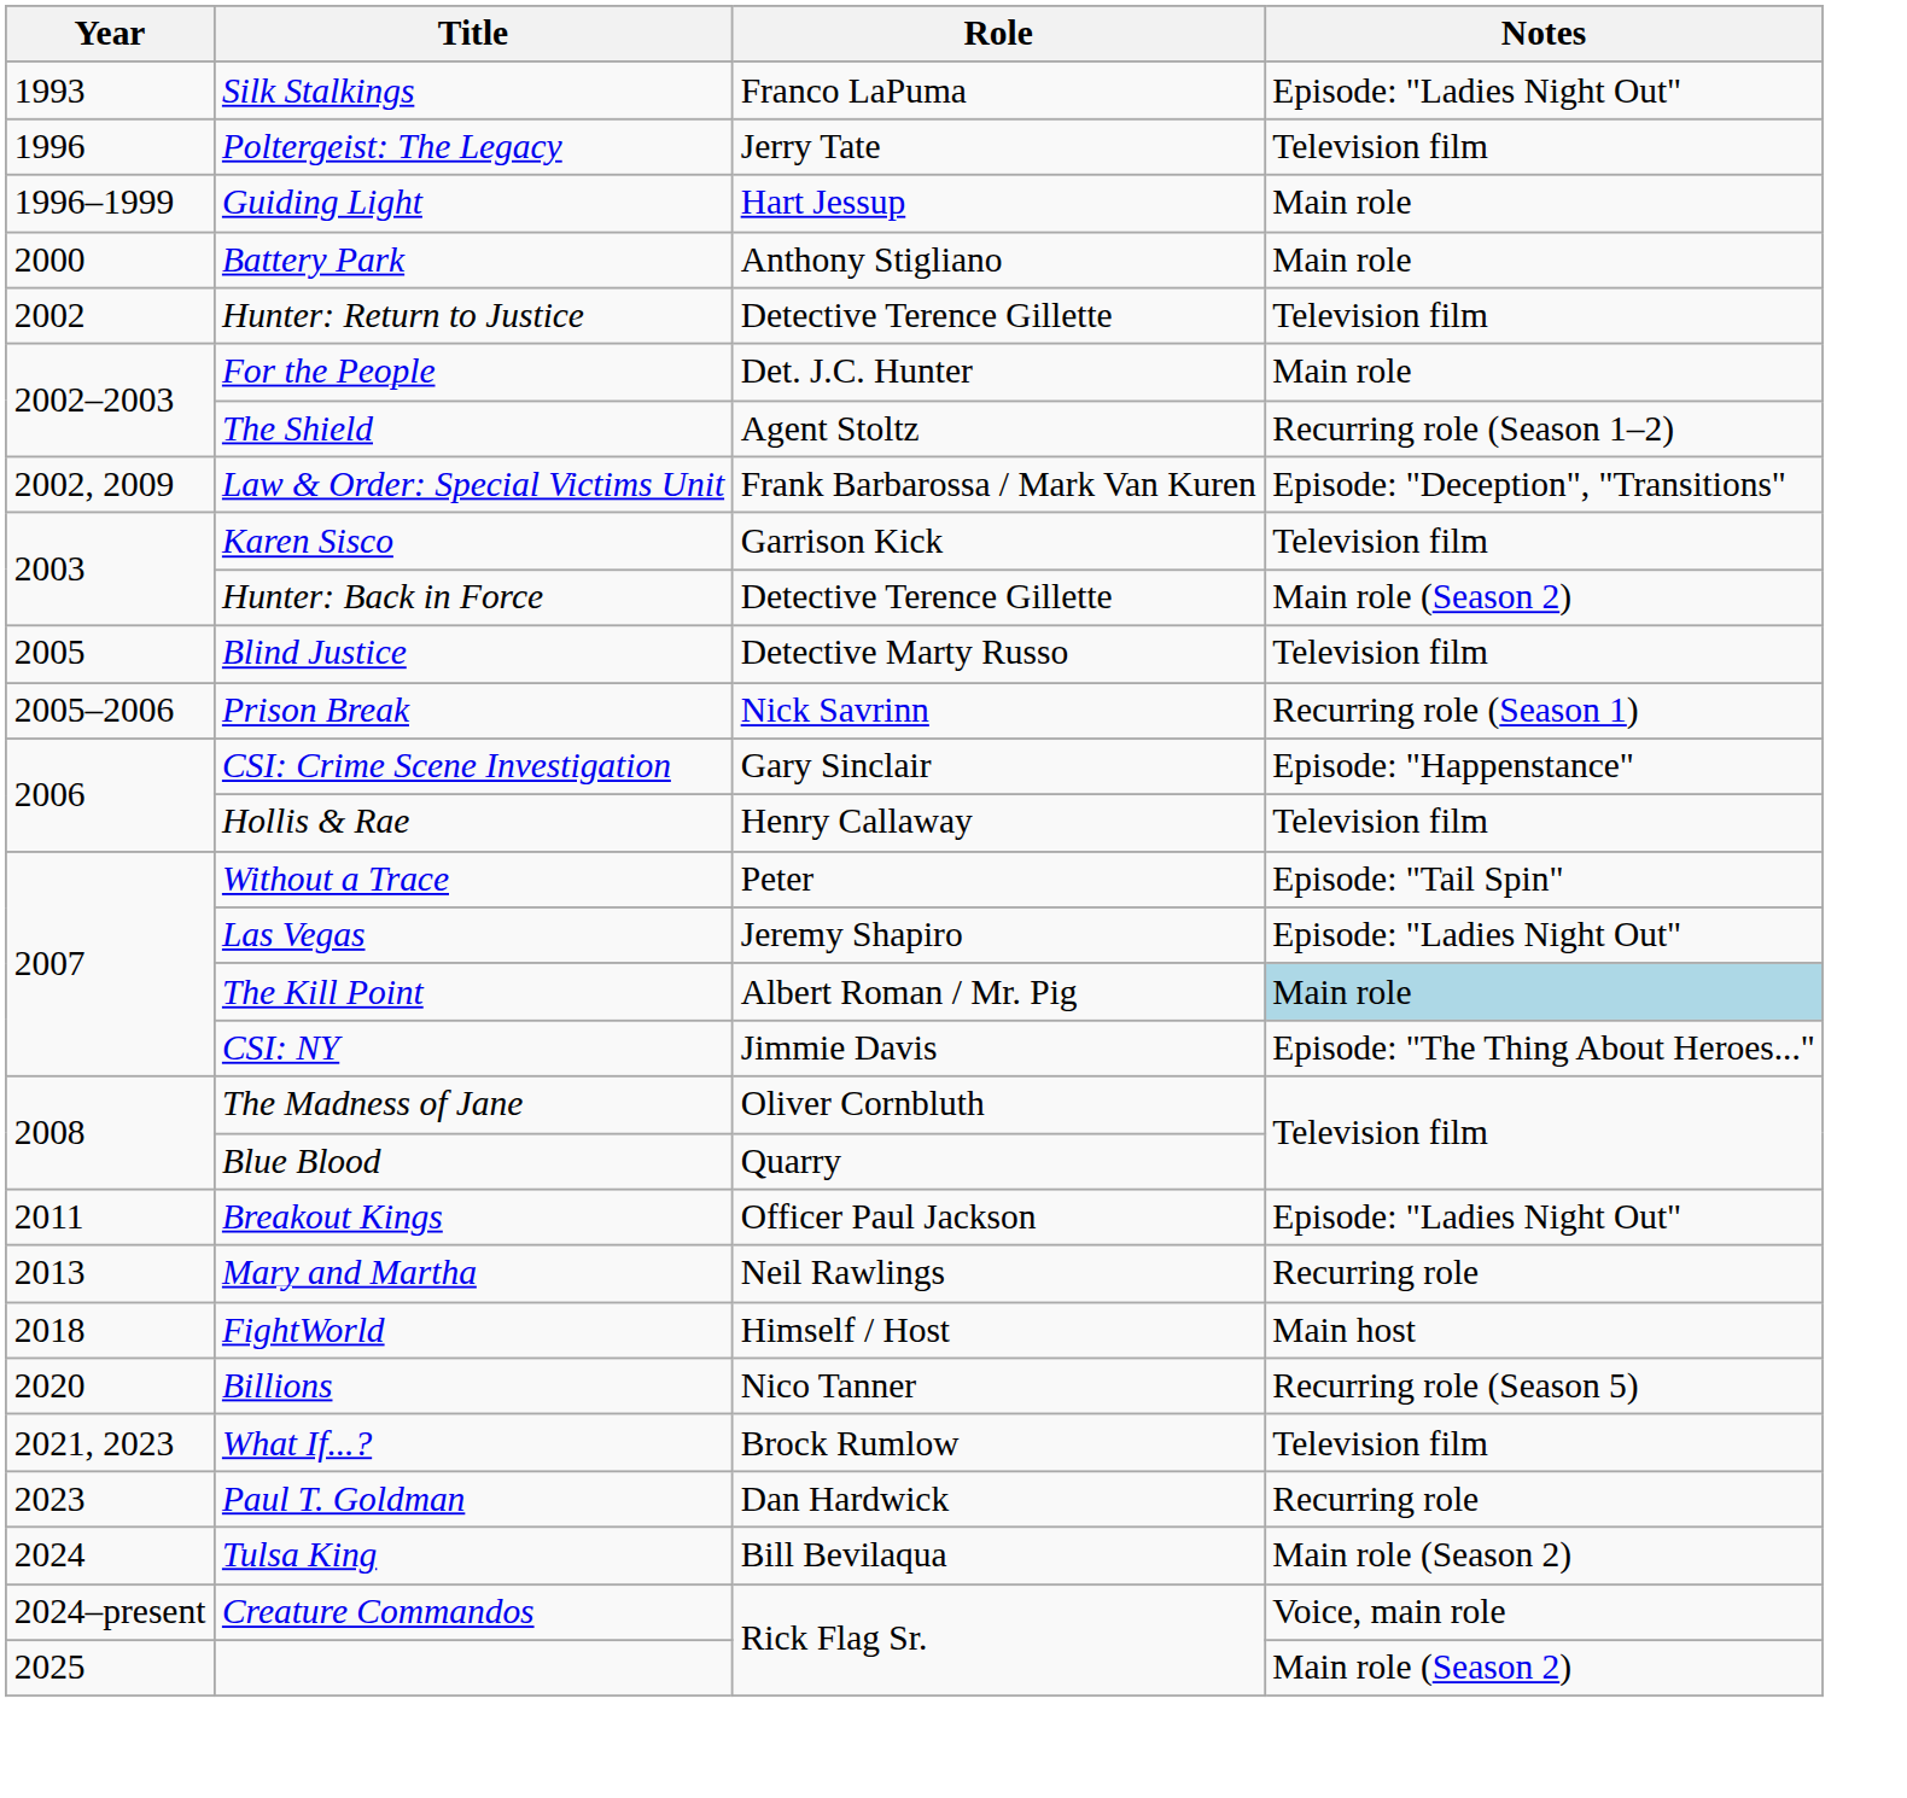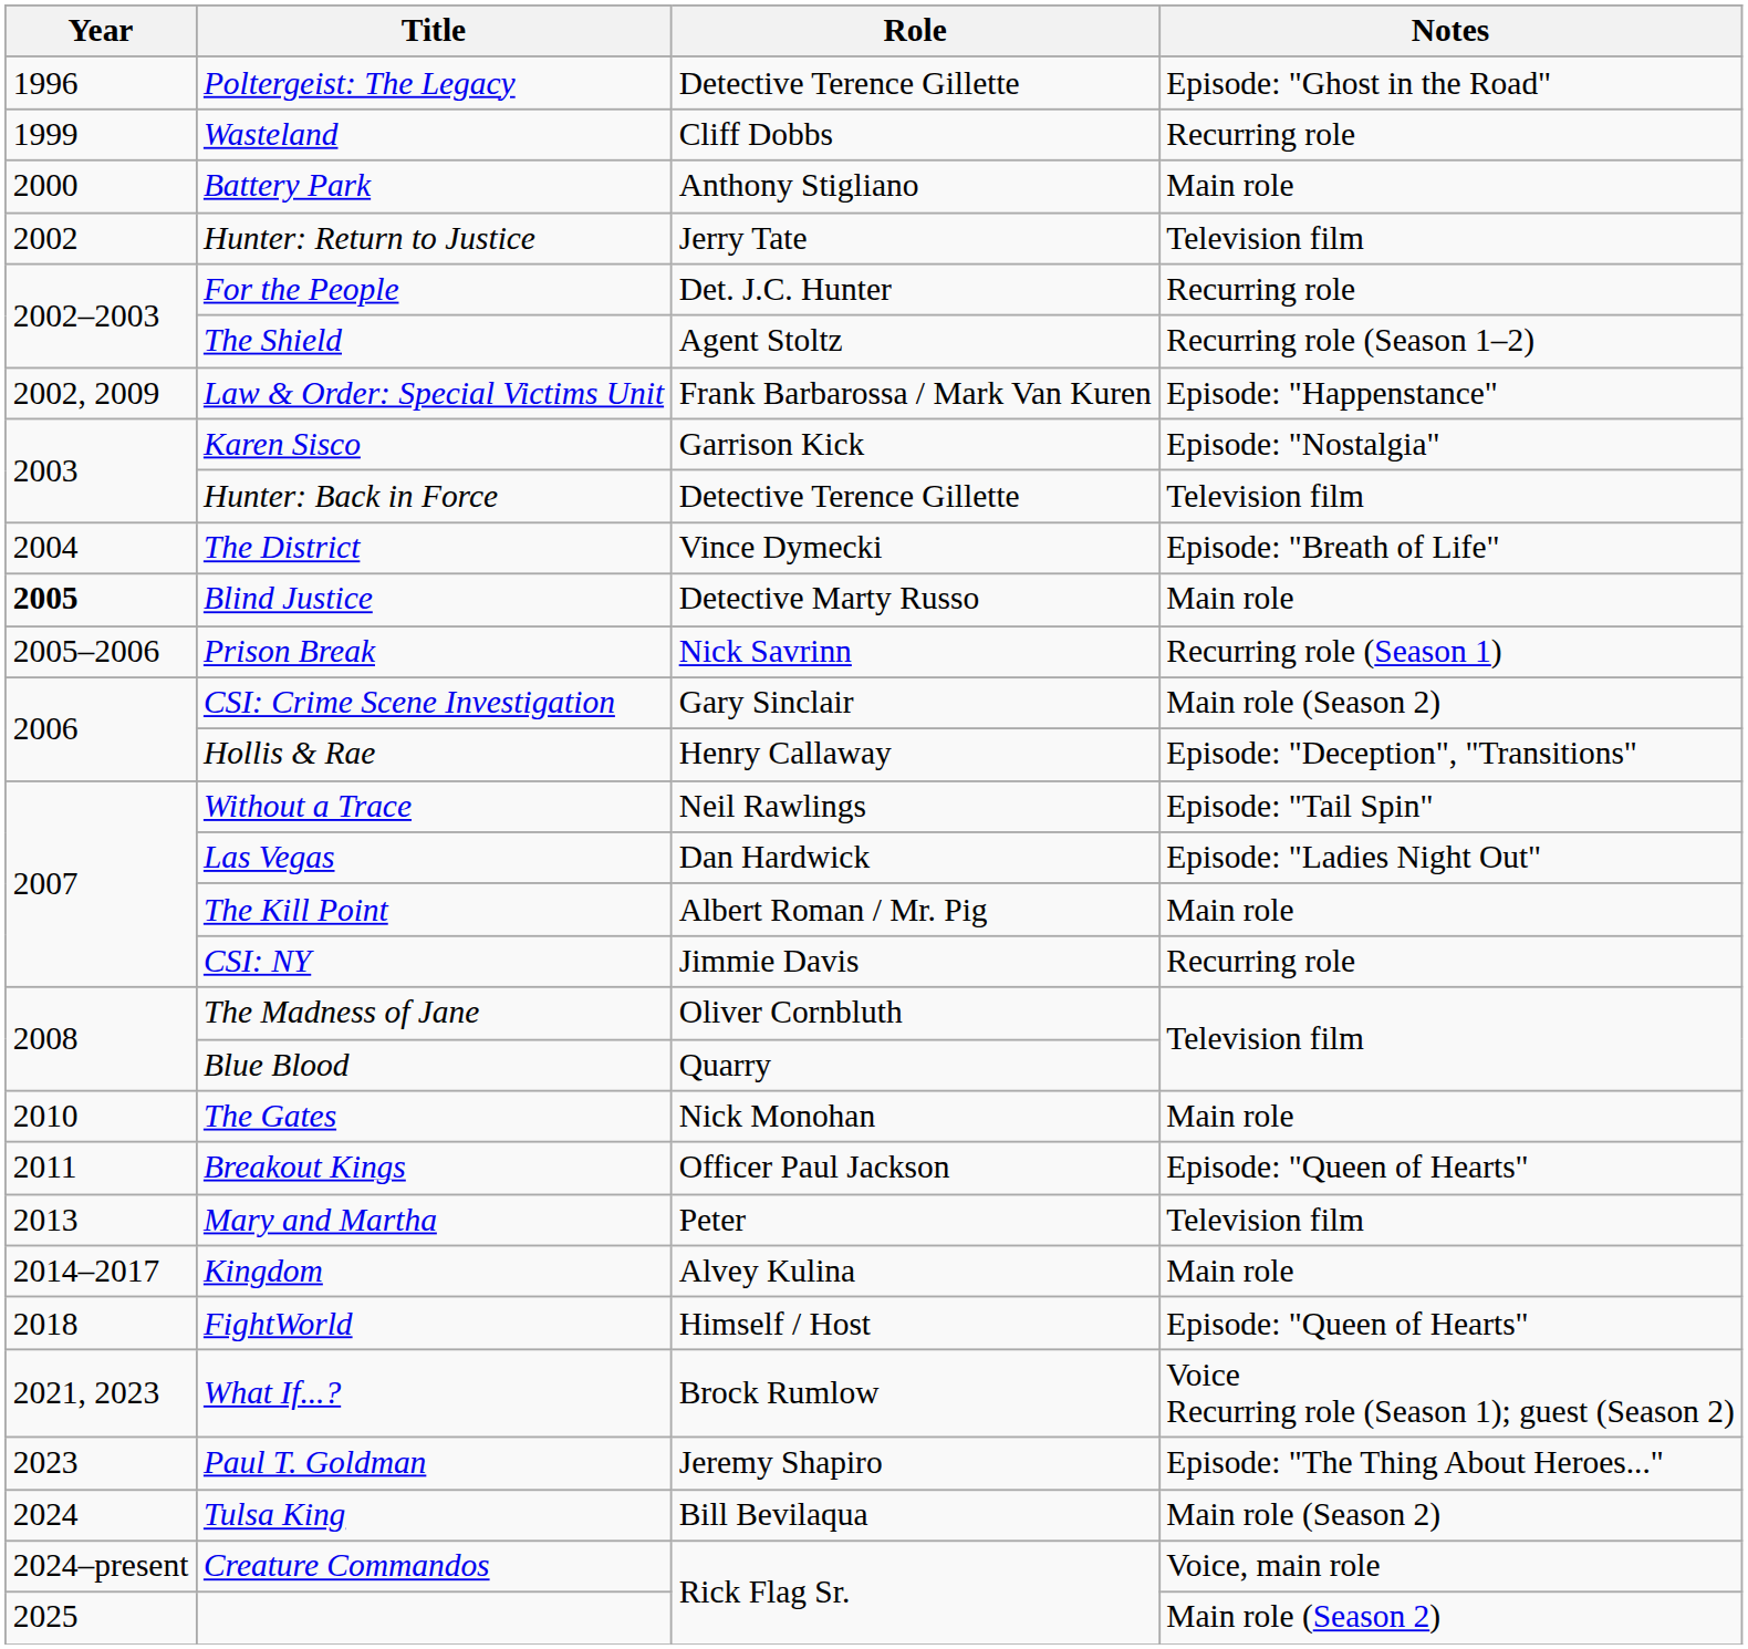- row: 1993 | Silk Stalkings | Franco LaPuma | Episode: "Ladies Night Out"
Poltergeist: The Legacy | Role: Jerry Tate -> Detective Terence Gillette
Poltergeist: The Legacy | Notes: Television film -> Episode: "Ghost in the Road"
- row: 1996–1999 | Guiding Light | Hart Jessup | Main role
+ row: 1999 | Wasteland | Cliff Dobbs | Recurring role
Hunter: Return to Justice | Role: Detective Terence Gillette -> Jerry Tate
For the People | Notes: Main role -> Recurring role
Law & Order: Special Victims Unit | Notes: Episode: "Deception", "Transitions" -> Episode: "Happenstance"
Karen Sisco | Notes: Television film -> Episode: "Nostalgia"
Hunter: Back in Force | Notes: Main role (Season 2) -> Television film
+ row: 2004 | The District | Vince Dymecki | Episode: "Breath of Life"
Blind Justice | Year: normal -> bold
Blind Justice | Notes: Television film -> Main role
CSI: Crime Scene Investigation | Notes: Episode: "Happenstance" -> Main role (Season 2)
Hollis & Rae | Notes: Television film -> Episode: "Deception", "Transitions"
Without a Trace | Role: Peter -> Neil Rawlings
Las Vegas | Role: Jeremy Shapiro -> Dan Hardwick
The Kill Point | Notes: lightblue background -> no background
CSI: NY | Notes: Episode: "The Thing About Heroes..." -> Recurring role
+ row: 2010 | The Gates | Nick Monohan | Main role
Breakout Kings | Notes: Episode: "Ladies Night Out" -> Episode: "Queen of Hearts"
Mary and Martha | Role: Neil Rawlings -> Peter
Mary and Martha | Notes: Recurring role -> Television film
+ row: 2014–2017 | Kingdom | Alvey Kulina | Main role
FightWorld | Notes: Main host -> Episode: "Queen of Hearts"
- row: 2020 | Billions | Nico Tanner | Recurring role (Season 5)
What If...? | Notes: Television film -> Voice Recurring role (Season 1); guest (Season 2)
Paul T. Goldman | Role: Dan Hardwick -> Jeremy Shapiro
Paul T. Goldman | Notes: Recurring role -> Episode: "The Thing About Heroes..."
